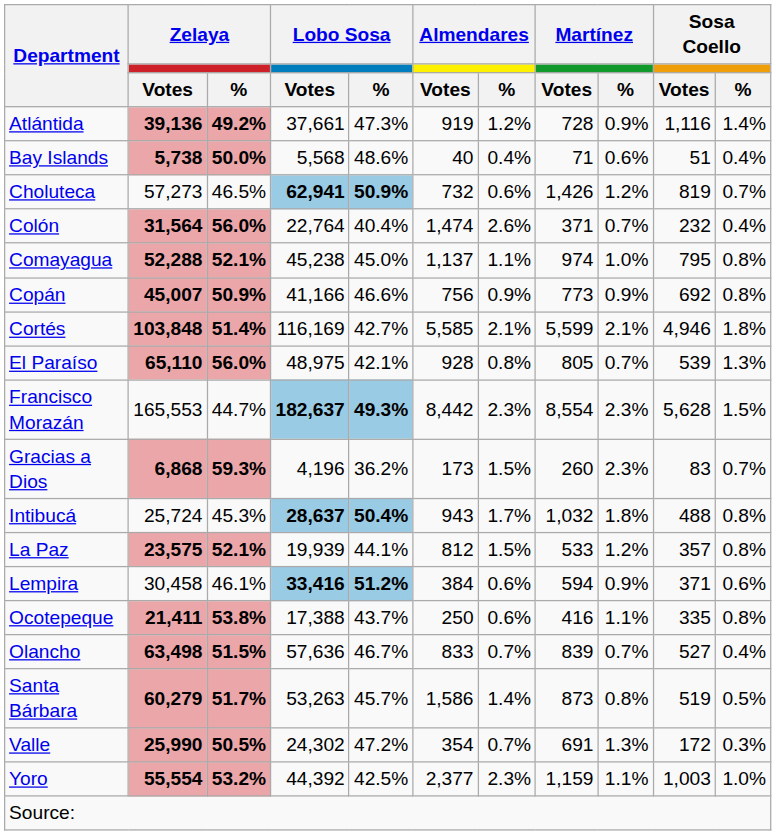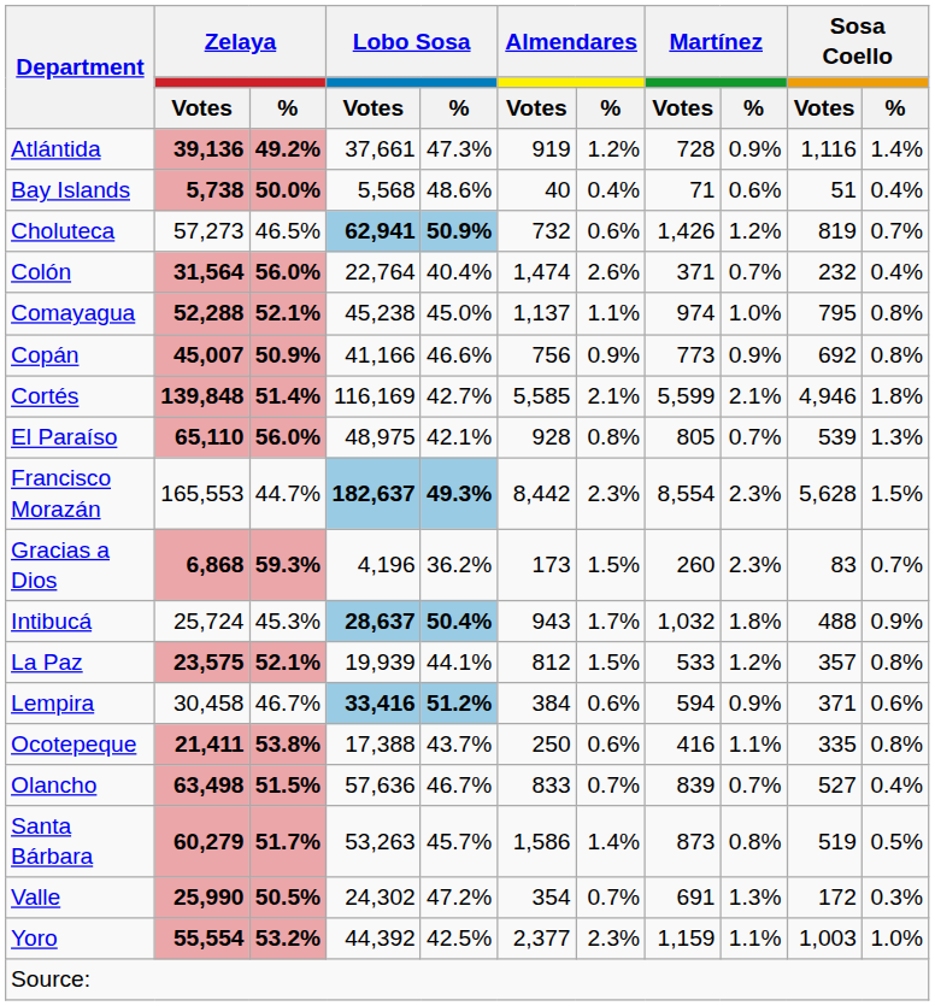Cortés | Zelaya / Votes: 103,848 -> 139,848
Intibucá | Sosa Coello / %: 0.8% -> 0.9%
Lempira | Zelaya / %: 46.1% -> 46.7%
